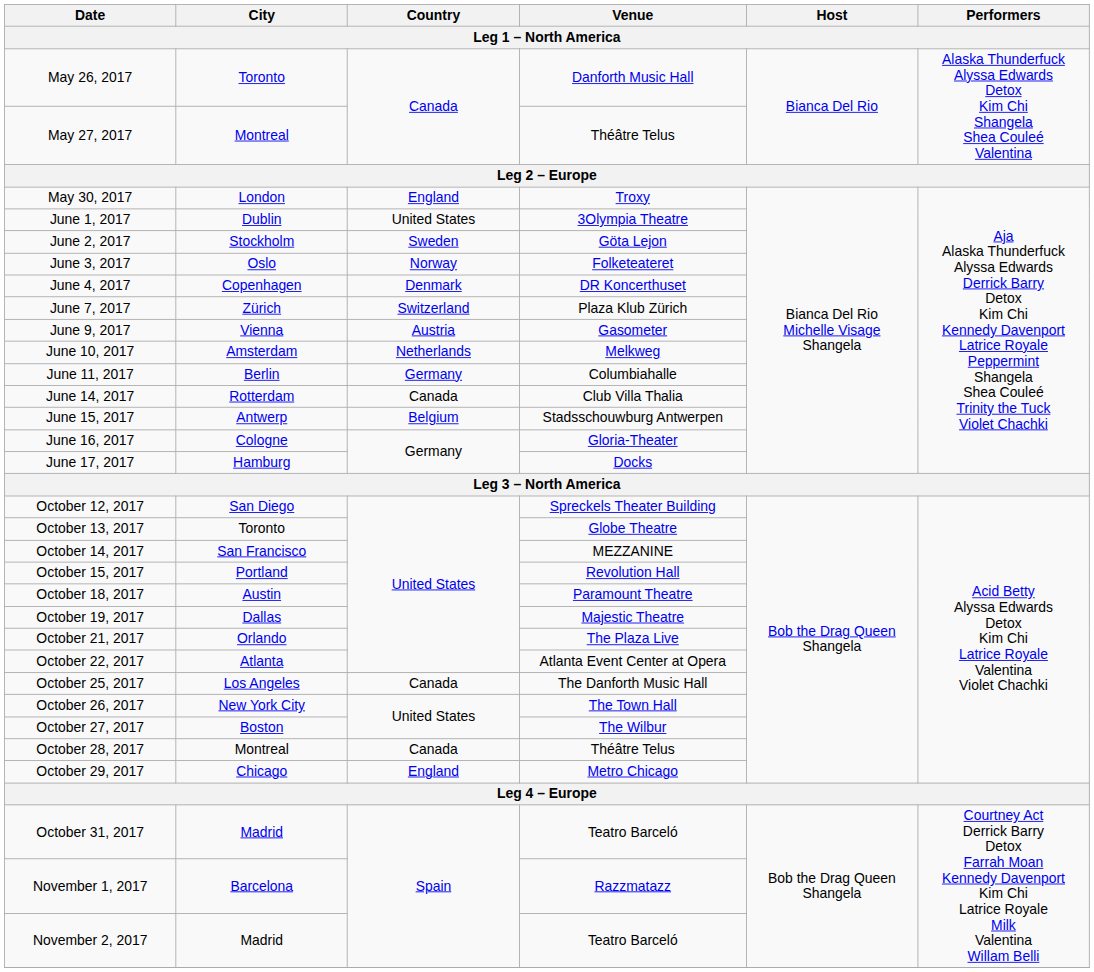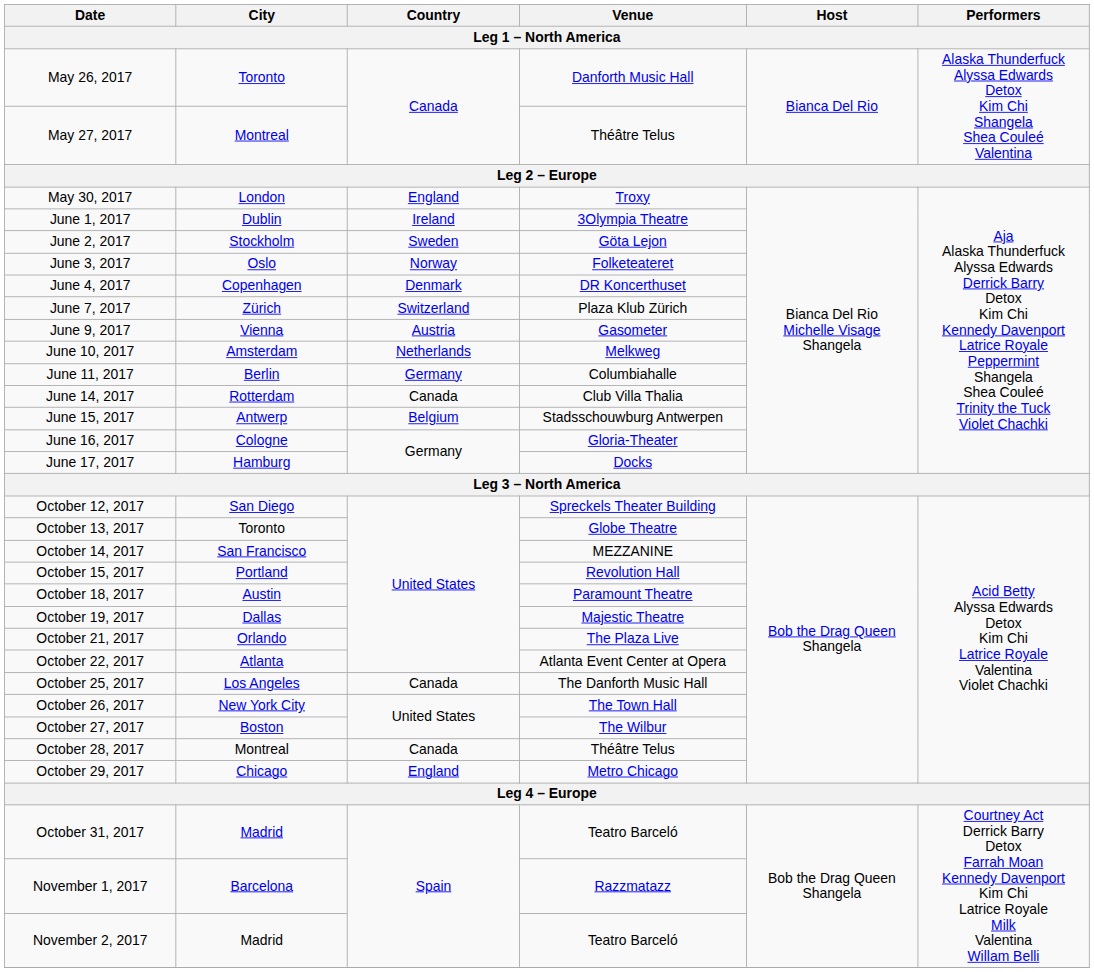June 1, 2017 | Country: United States -> Ireland
